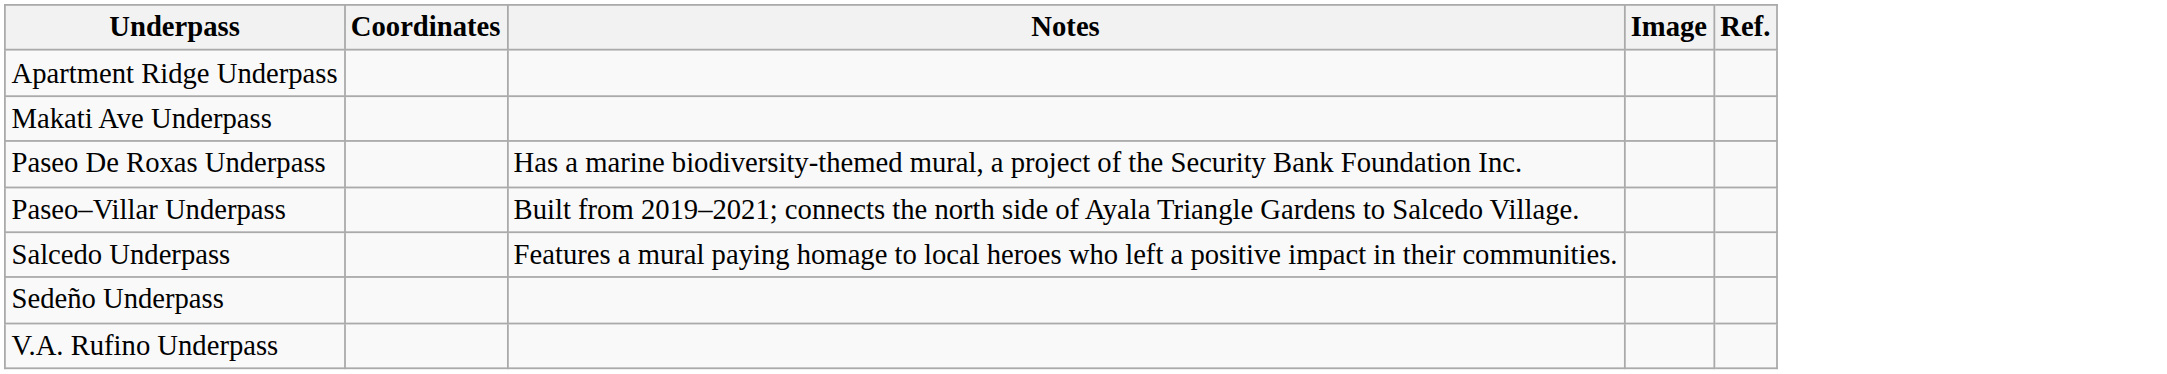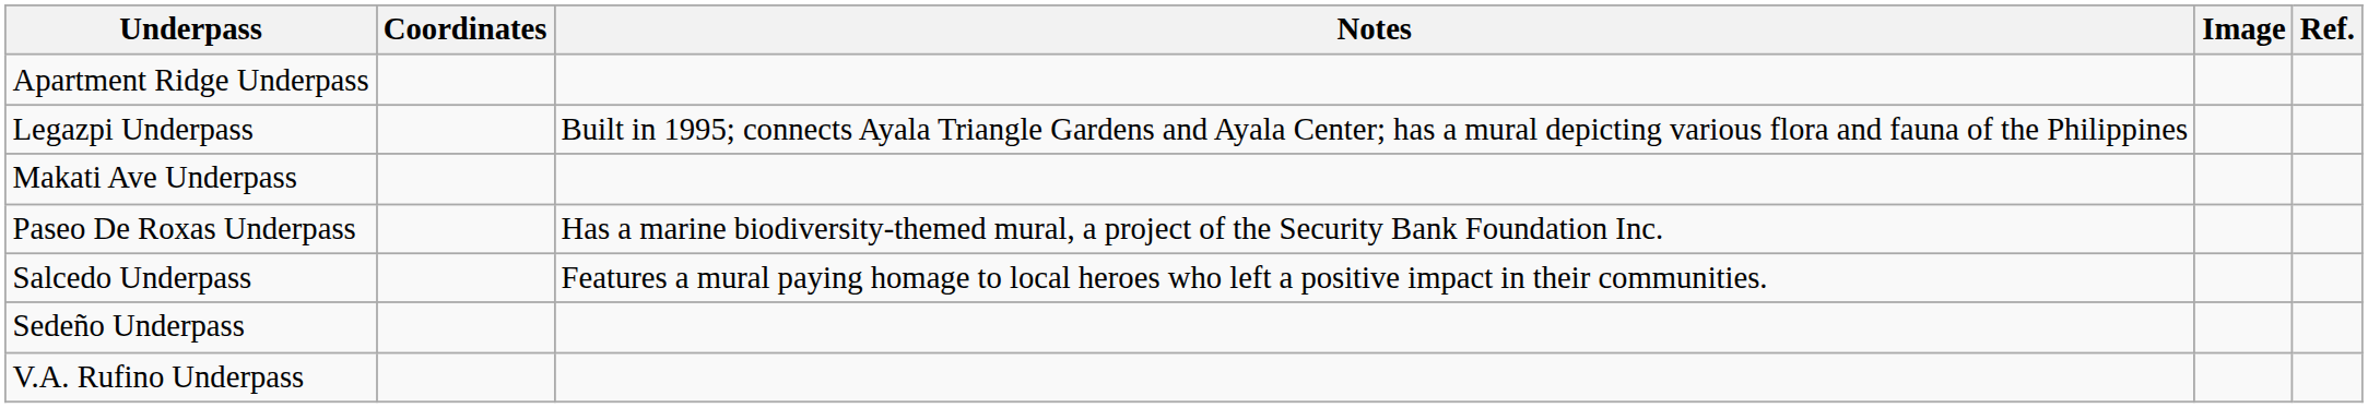+ row: Legazpi Underpass | Built in 1995; connects Ayala Triangle Gardens and Ayala Center; has a mural depicting various flora and fauna of the Philippines
- row: Paseo–Villar Underpass | Built from 2019–2021; connects the north side of Ayala Triangle Gardens to Salcedo Village.
